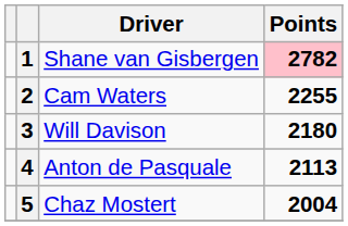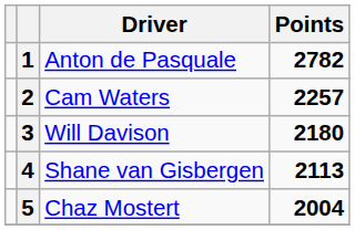1 | Driver: Shane van Gisbergen -> Anton de Pasquale
1 | Points: pink background -> no background
2 | Points: 2255 -> 2257
4 | Driver: Anton de Pasquale -> Shane van Gisbergen
